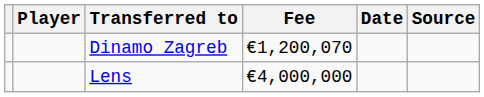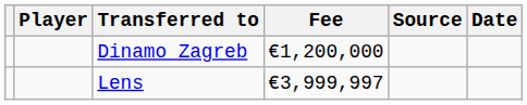columns swapped: Date <-> Source
Dinamo Zagreb | Fee: €1,200,070 -> €1,200,000
Lens | Fee: €4,000,000 -> €3,999,997
